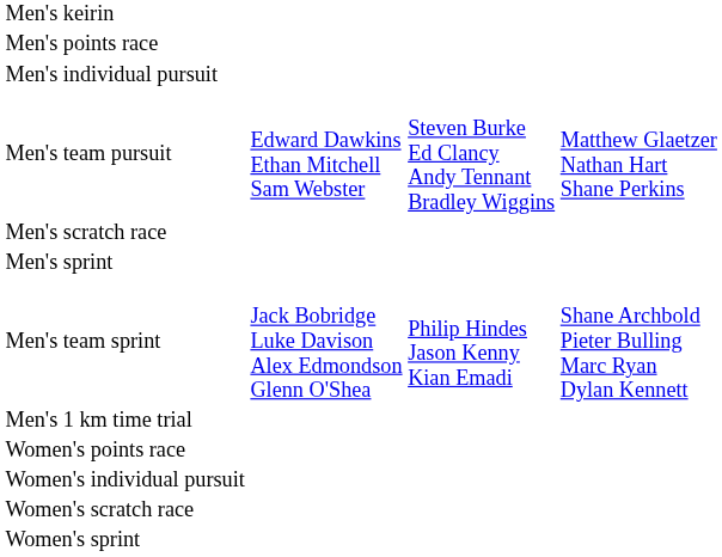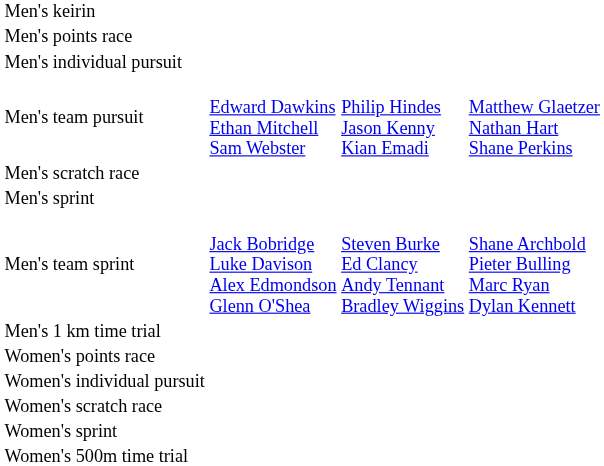Men's team pursuit | column 3: Steven Burke Ed Clancy Andy Tennant Bradley Wiggins -> Philip Hindes Jason Kenny Kian Emadi
Men's team sprint | column 3: Philip Hindes Jason Kenny Kian Emadi -> Steven Burke Ed Clancy Andy Tennant Bradley Wiggins
+ row: Women's 500m time trial
